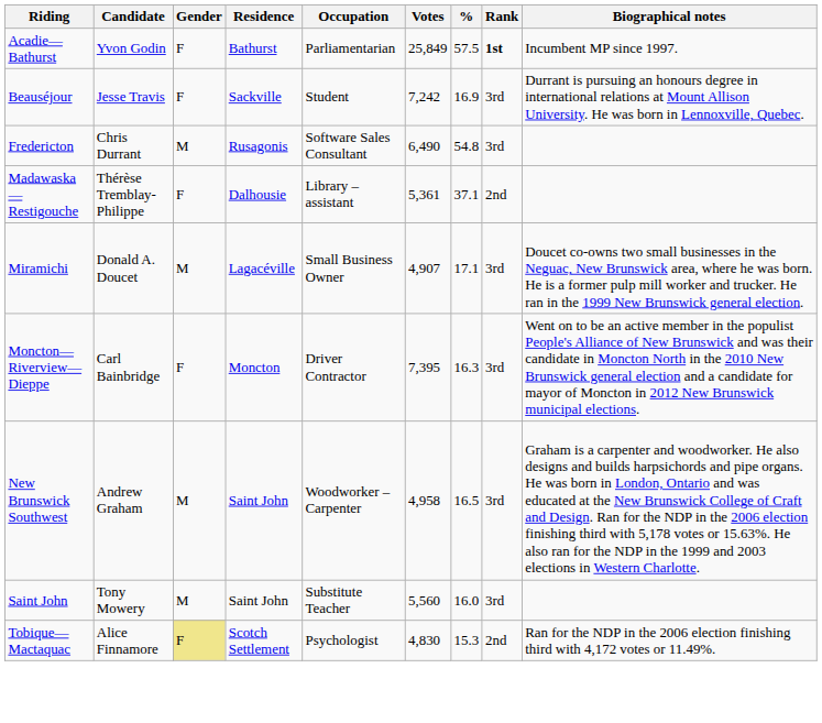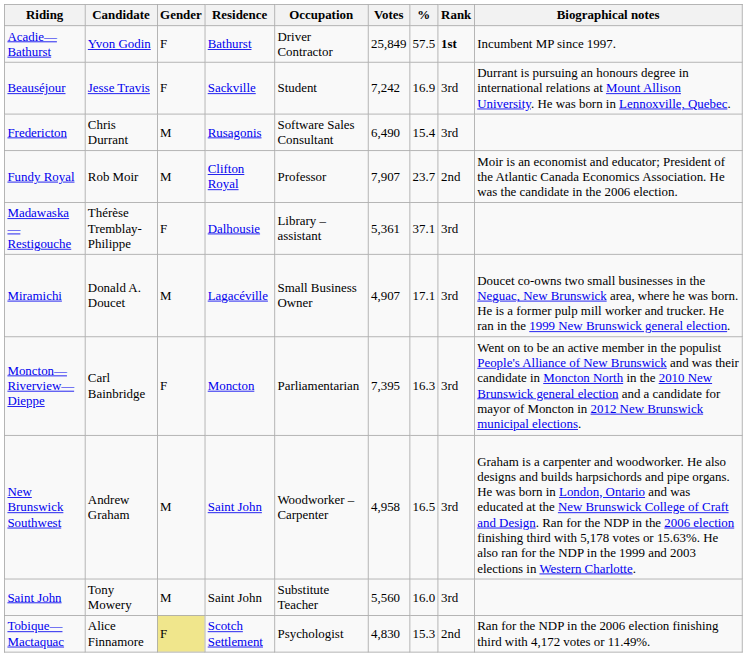Acadie—Bathurst | Occupation: Parliamentarian -> Driver Contractor
Fredericton | %: 54.8 -> 15.4
+ row: Fundy Royal | Rob Moir | M | Clifton Royal | Professor | 7,907 | 23.7 | 2nd | Moir is an economist and educator; President of the Atlantic Canada Economics Association. He was the candidate in the 2006 election.
Madawaska—Restigouche | Rank: 2nd -> 3rd
Moncton—Riverview—Dieppe | Occupation: Driver Contractor -> Parliamentarian
